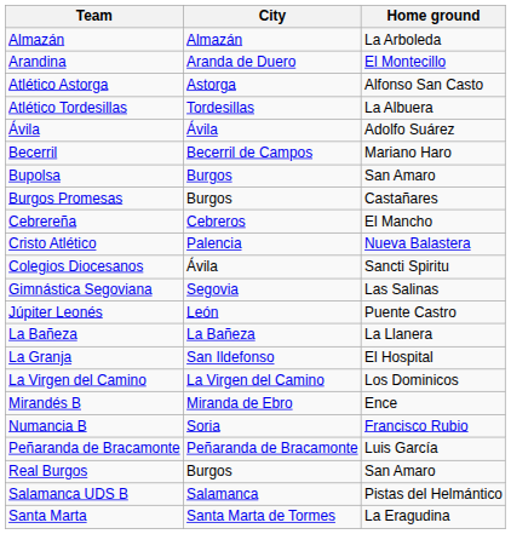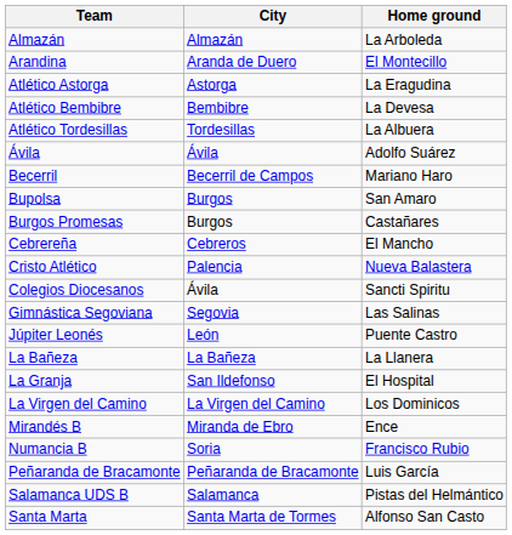Atlético Astorga | Home ground: Alfonso San Casto -> La Eragudina
+ row: Atlético Bembibre | Bembibre | La Devesa
- row: Real Burgos | Burgos | San Amaro
Santa Marta | Home ground: La Eragudina -> Alfonso San Casto
